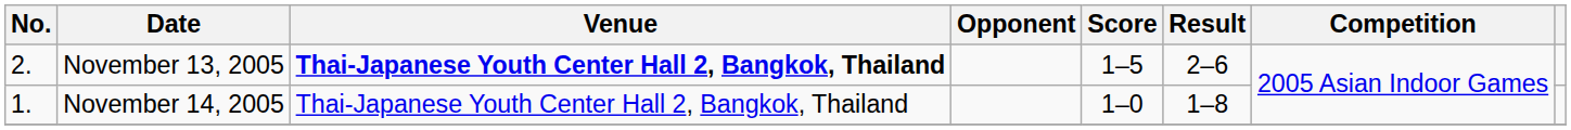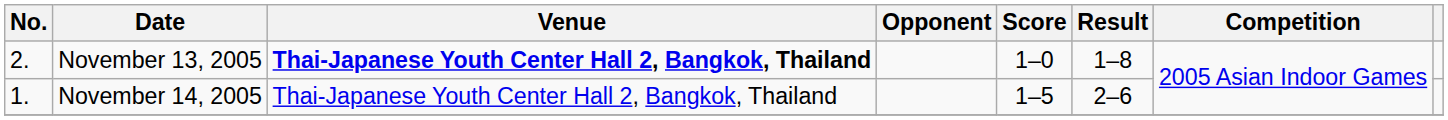November 13, 2005 | Score: 1–5 -> 1–0
November 13, 2005 | Result: 2–6 -> 1–8
November 14, 2005 | Score: 1–0 -> 1–5
November 14, 2005 | Result: 1–8 -> 2–6
